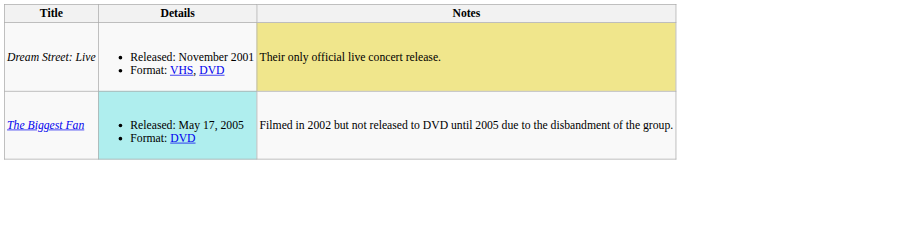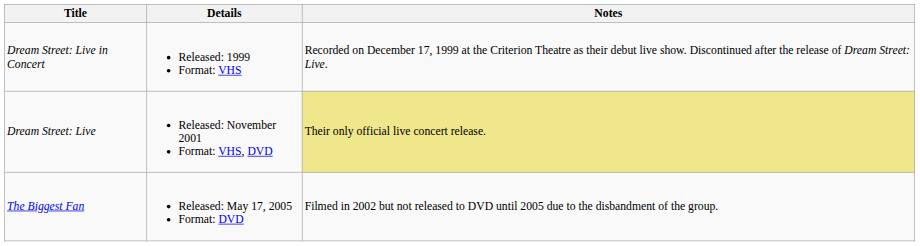+ row: Dream Street: Live in Concert | Released: 1999 Format: VHS | Recorded on December 17, 1999 at the Criterion Theatre as their debut live show. Discontinued after the release of Dream Street: Live.
The Biggest Fan | Details: paleturquoise background -> no background
